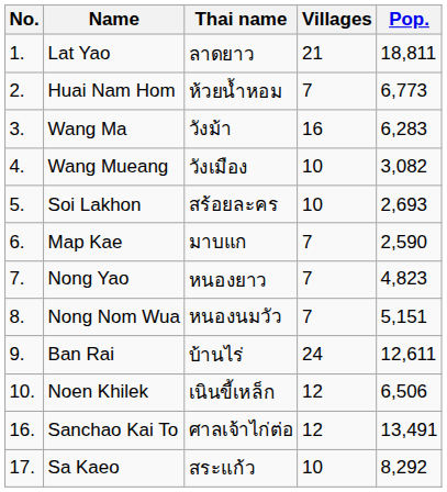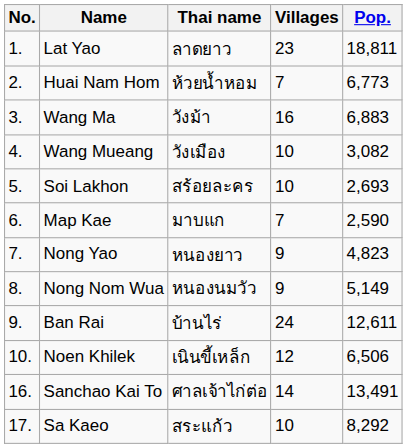Lat Yao | Villages: 21 -> 23
Wang Ma | Pop.: 6,283 -> 6,883
Nong Yao | Villages: 7 -> 9
Nong Nom Wua | Villages: 7 -> 9
Nong Nom Wua | Pop.: 5,151 -> 5,149
Sanchao Kai To | Villages: 12 -> 14
